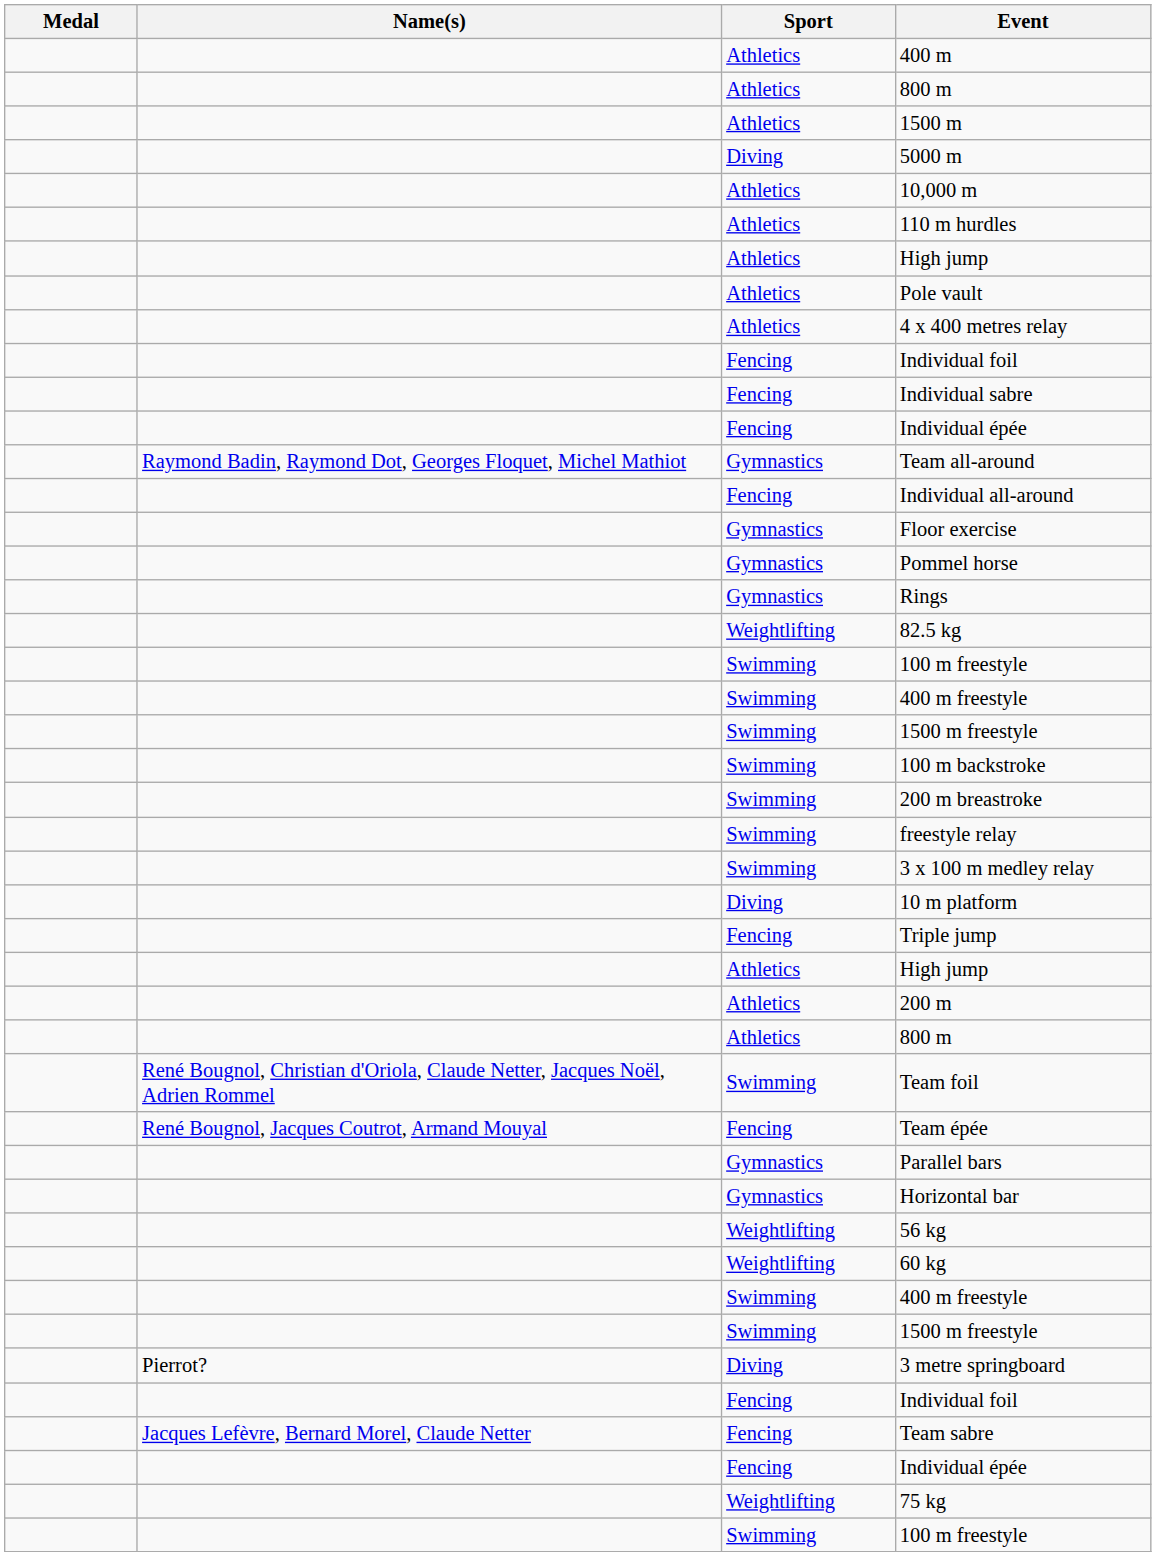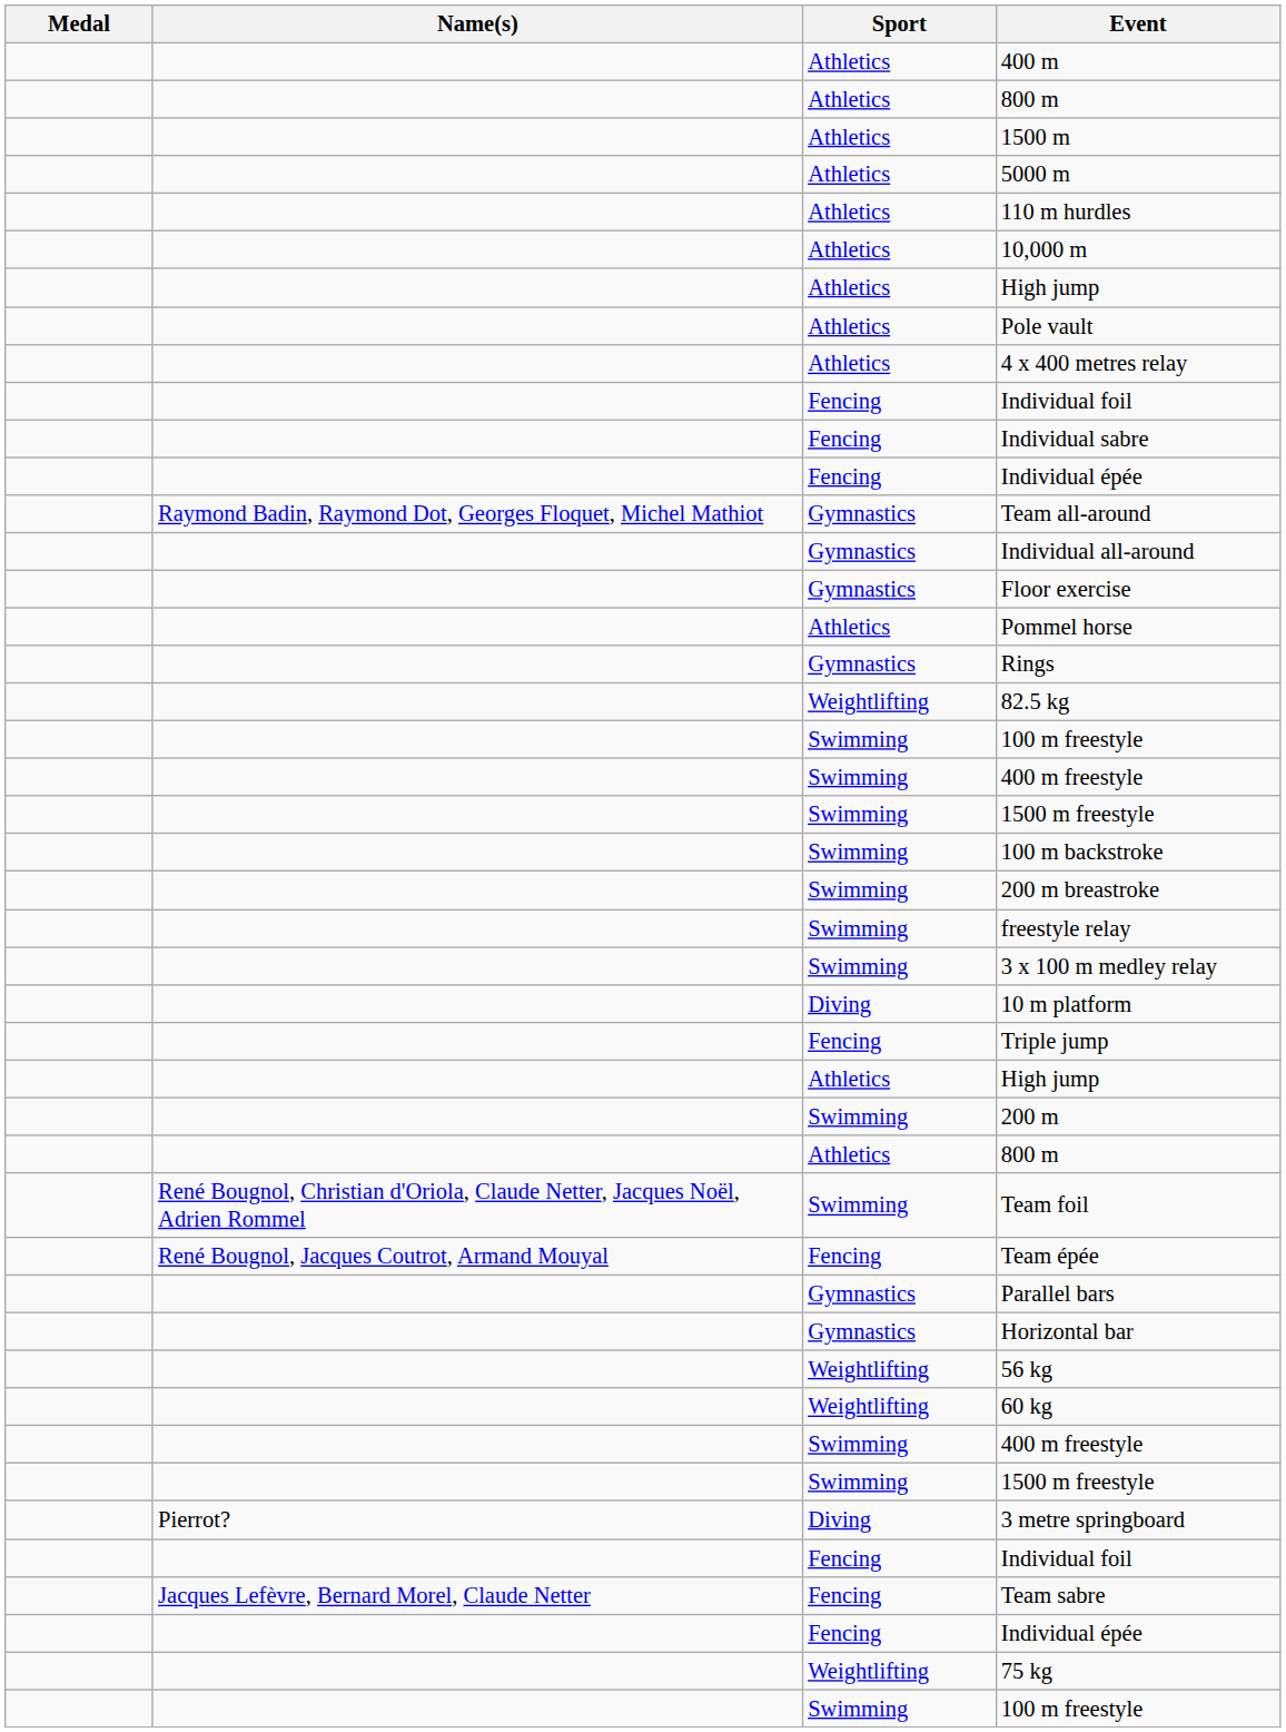5000 m | Sport: Diving -> Athletics
rows swapped: 10,000 m <-> 110 m hurdles
Individual all-around | Sport: Fencing -> Gymnastics
Pommel horse | Sport: Gymnastics -> Athletics
200 m | Sport: Athletics -> Swimming
